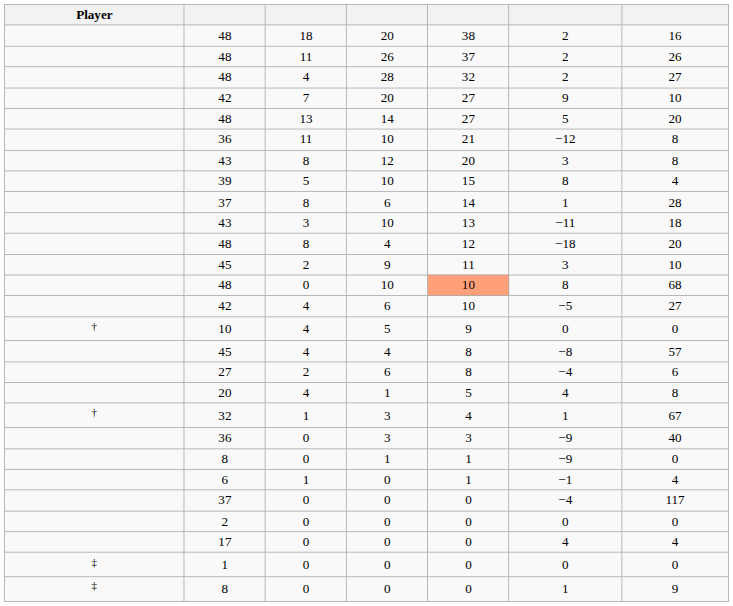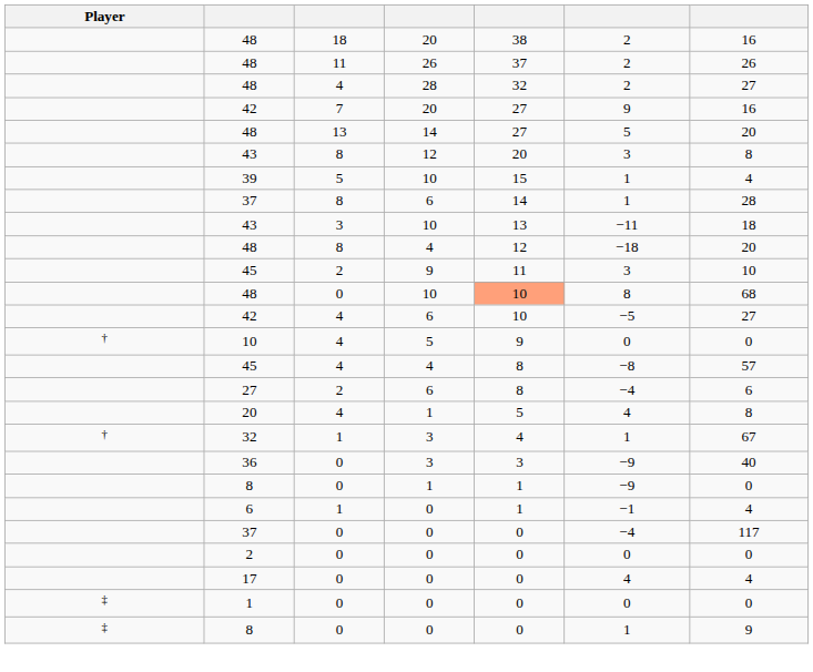42 / 20 | column 7: 10 -> 16
- row: 36 | 11 | 10 | 21 | −12 | 8
39 | column 6: 8 -> 1
